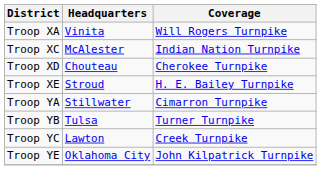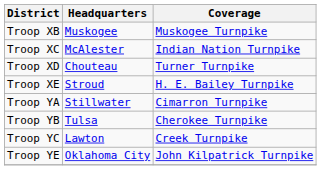- row: Troop XA | Vinita | Will Rogers Turnpike
+ row: Troop XB | Muskogee | Muskogee Turnpike
Troop XD | Coverage: Cherokee Turnpike -> Turner Turnpike
Troop YB | Coverage: Turner Turnpike -> Cherokee Turnpike
